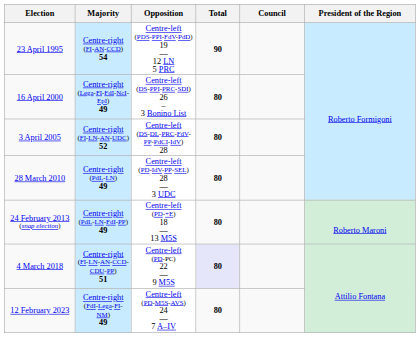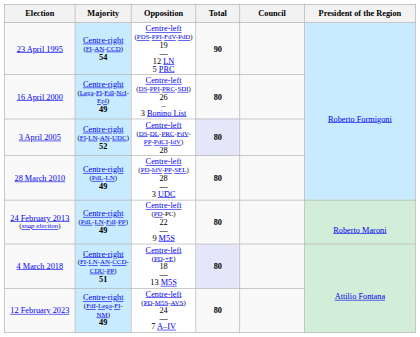3 April 2005 | Total: no background -> lavender background
24 February 2013 (snap election) | Opposition: Centre-left (PD-+E) 18 — 13 M5S -> Centre-left (PD-PC) 22 — 9 M5S
4 March 2018 | Opposition: Centre-left (PD-PC) 22 — 9 M5S -> Centre-left (PD-+E) 18 — 13 M5S
